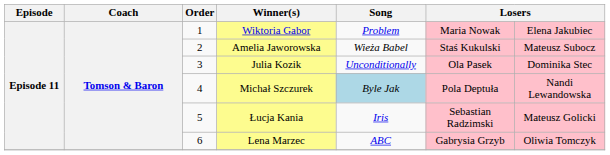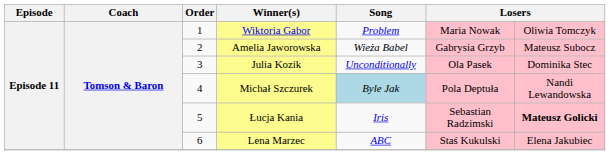Wiktoria Gabor | column 7: Elena Jakubiec -> Oliwia Tomczyk
Amelia Jaworowska | column 6: Staś Kukulski -> Gabrysia Grzyb
Łucja Kania | column 7: normal -> bold
Lena Marzec | column 6: Gabrysia Grzyb -> Staś Kukulski
Lena Marzec | column 7: Oliwia Tomczyk -> Elena Jakubiec
